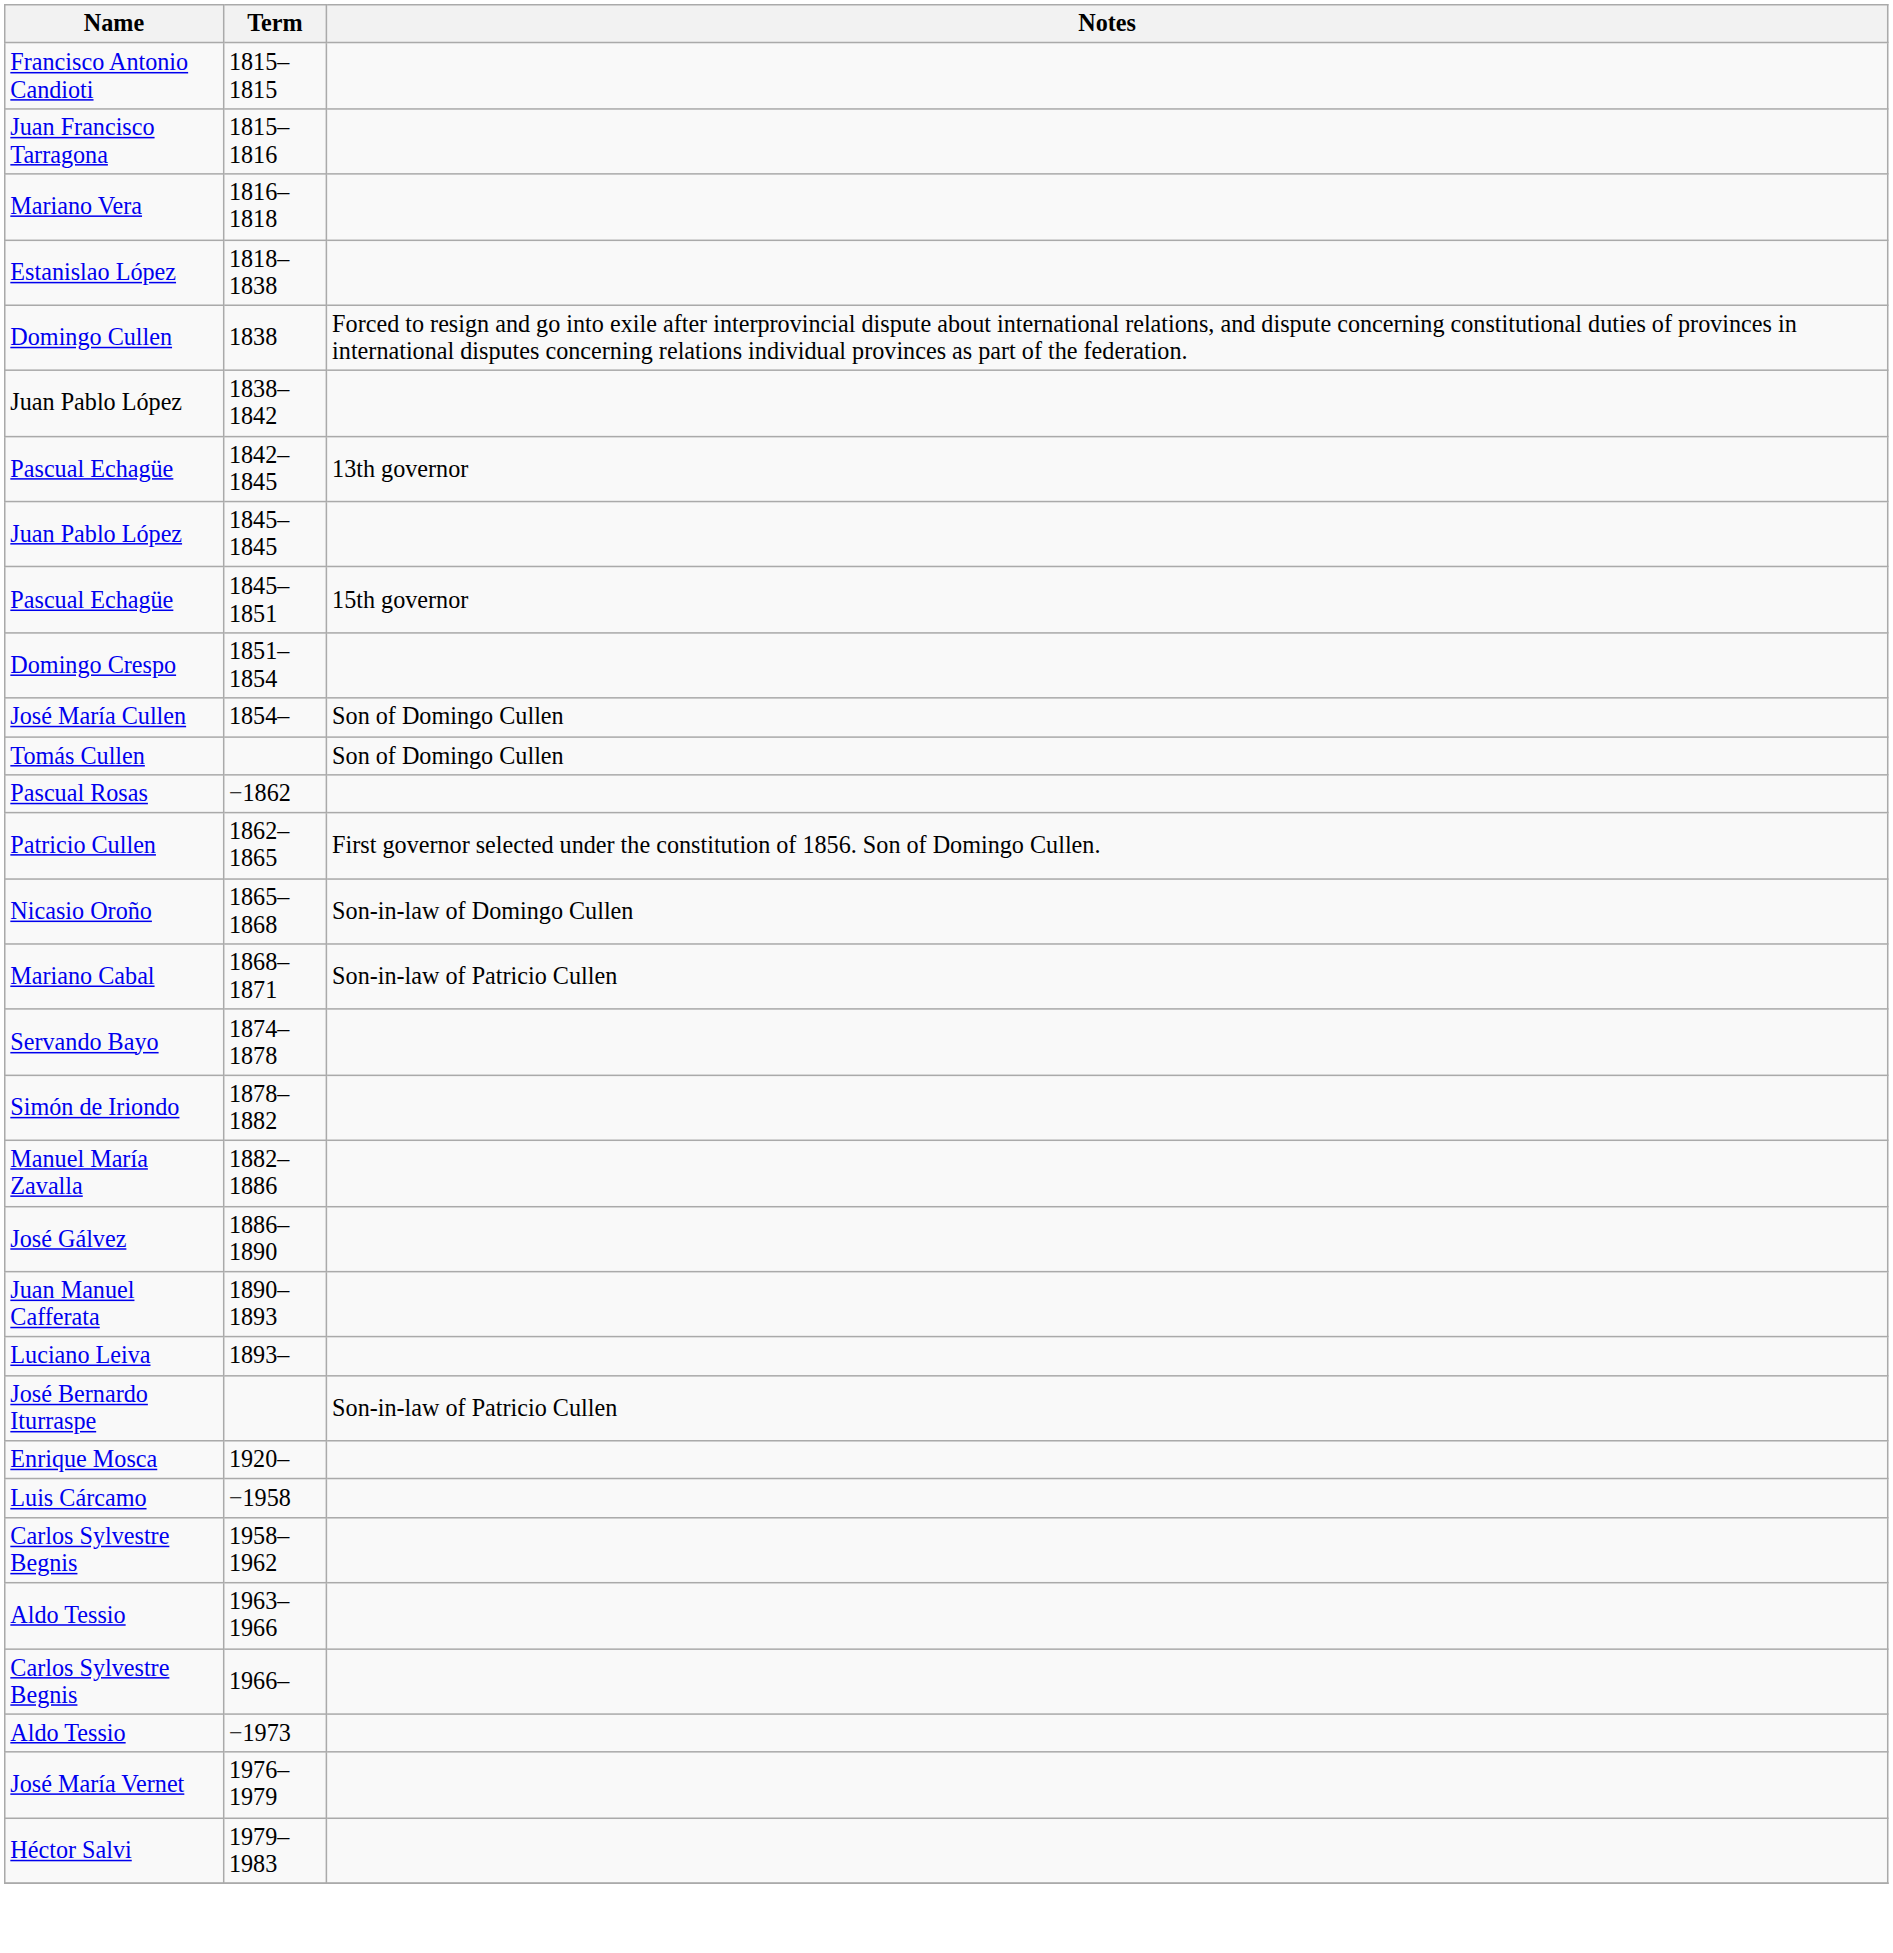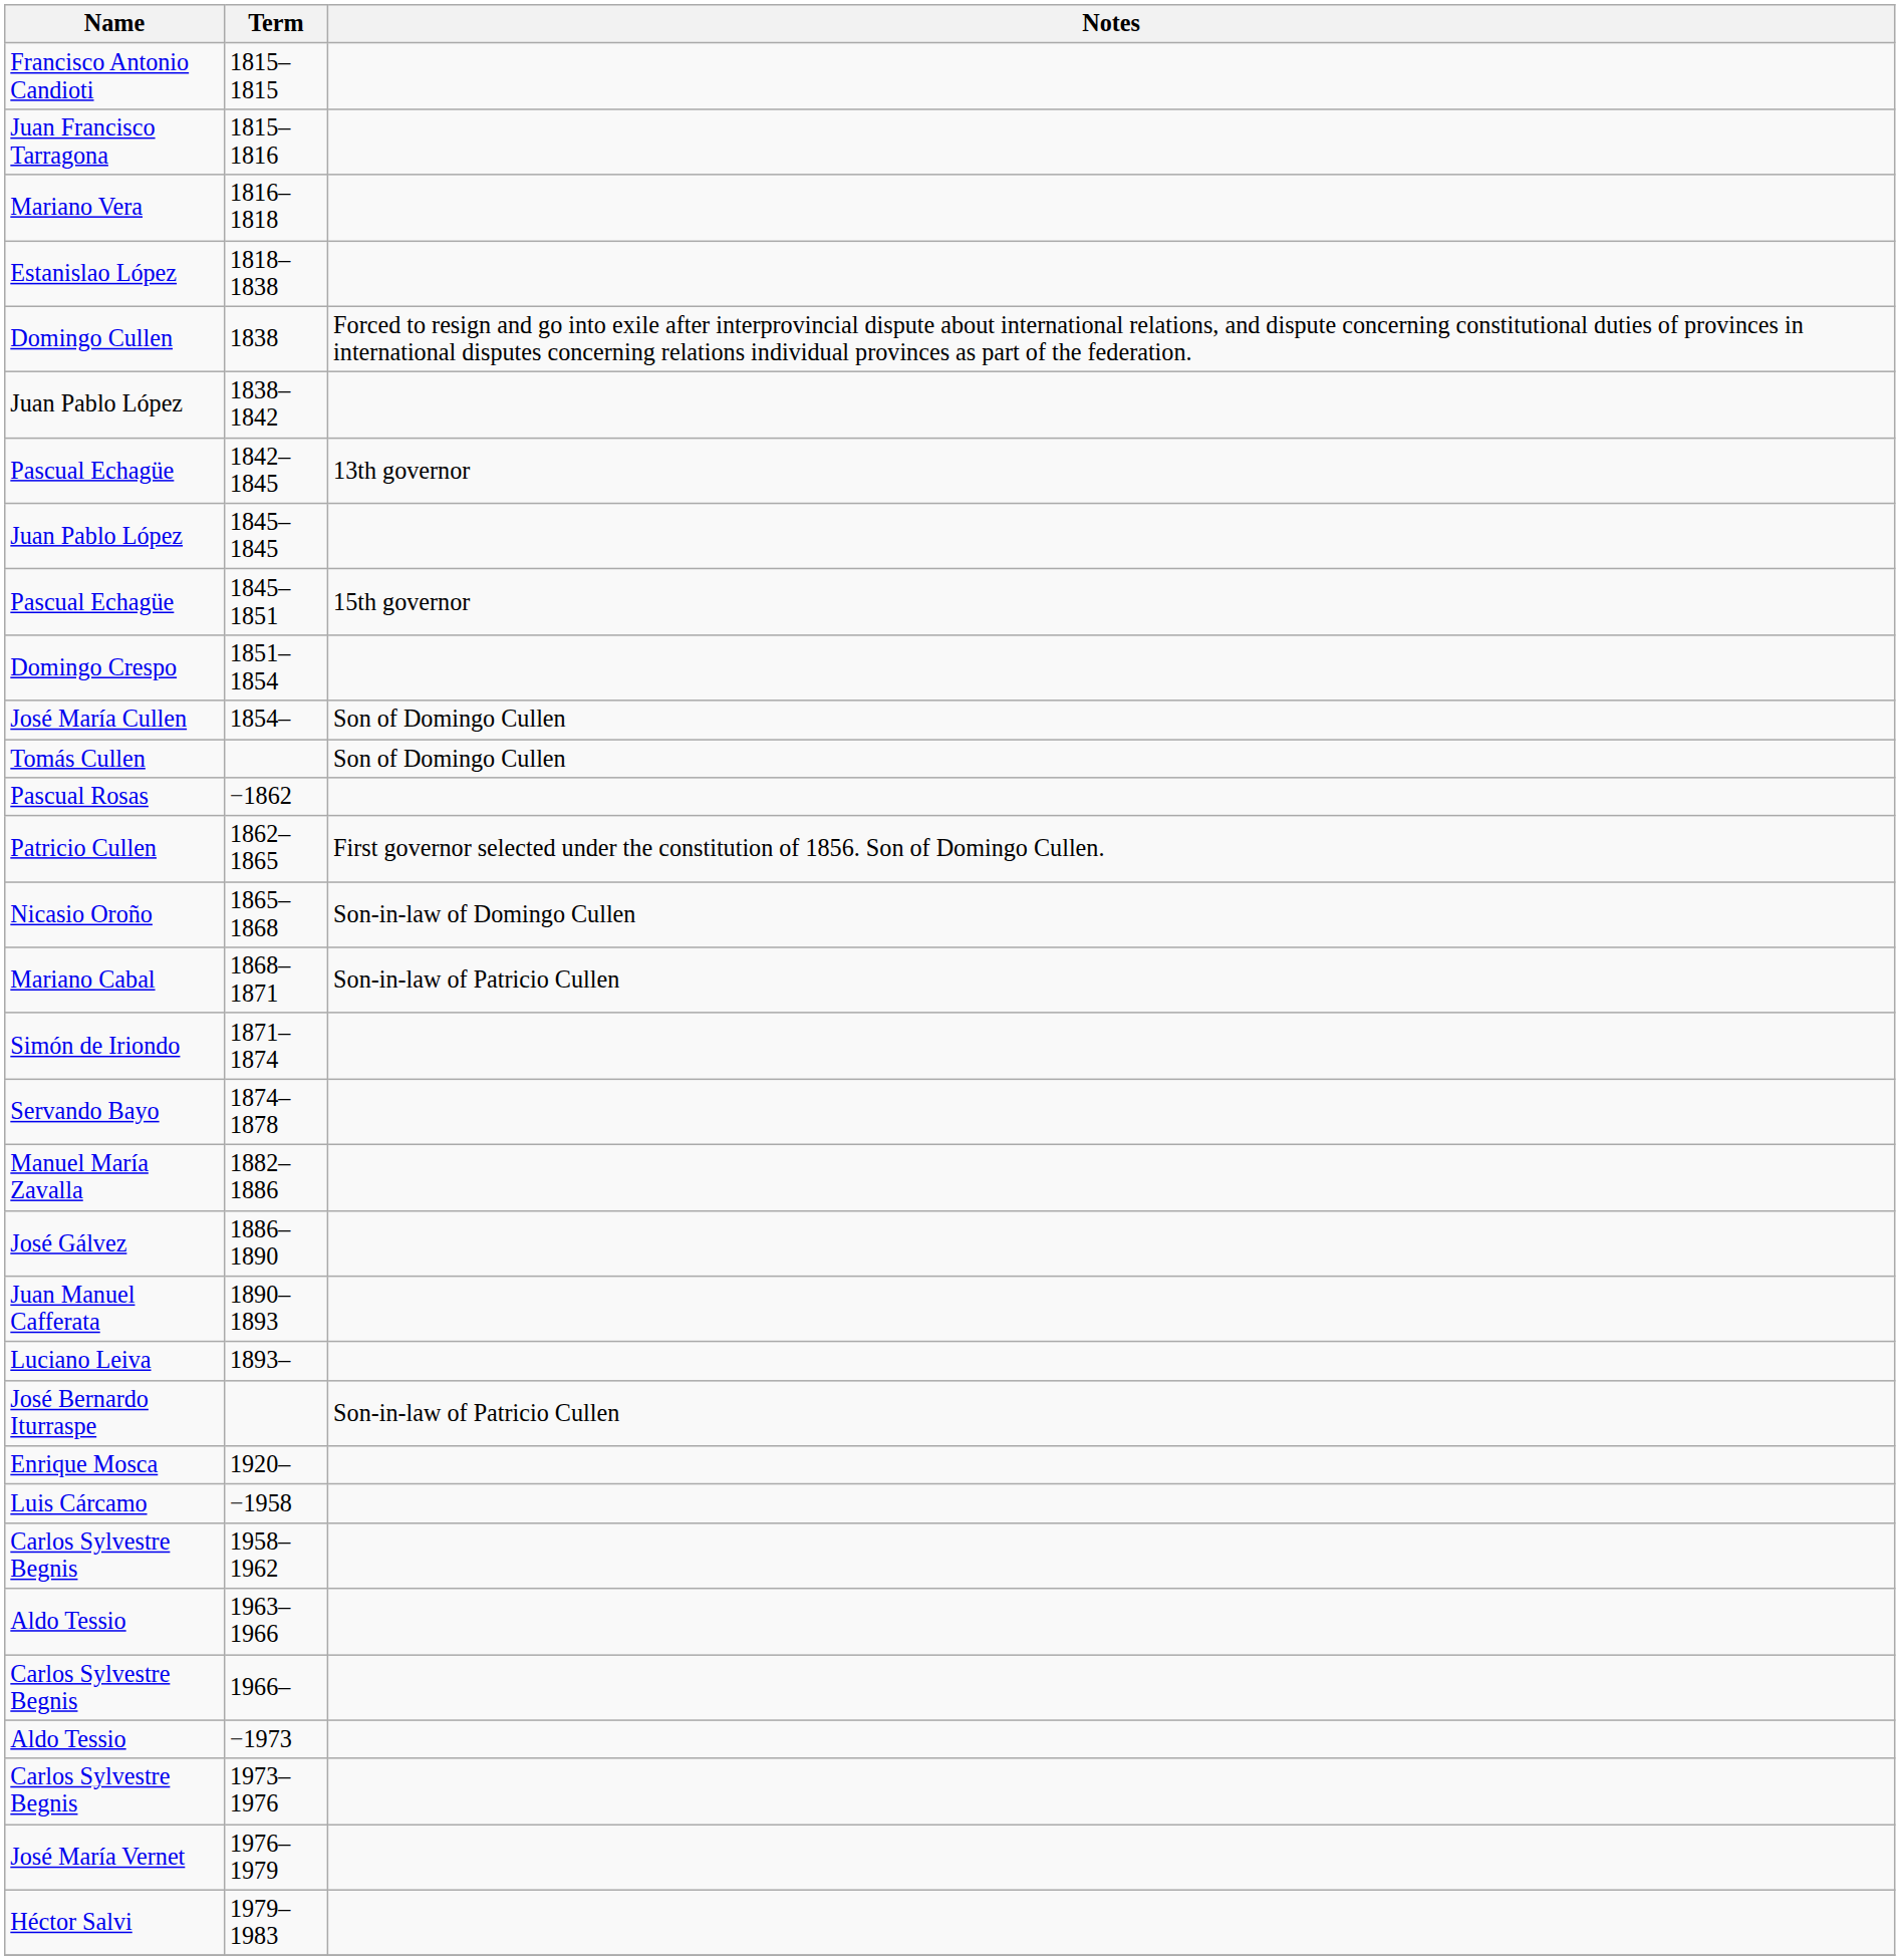+ row: Simón de Iriondo | 1871–1874
- row: Simón de Iriondo | 1878–1882
+ row: Carlos Sylvestre Begnis | 1973–1976
